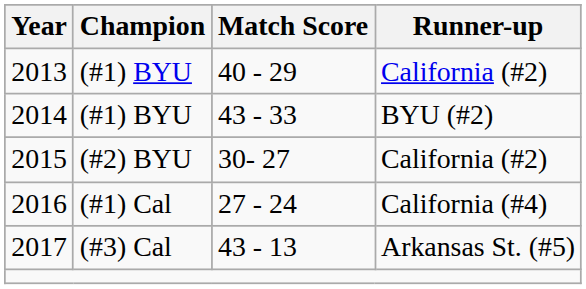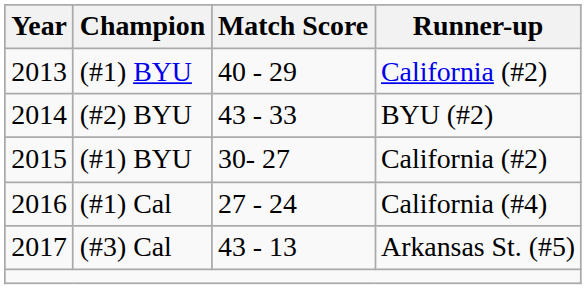2014 | Champion: (#1) BYU -> (#2) BYU
2015 | Champion: (#2) BYU -> (#1) BYU
